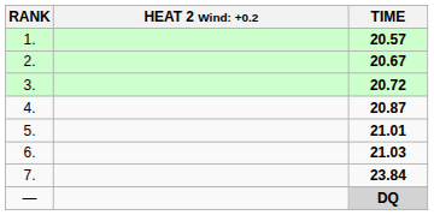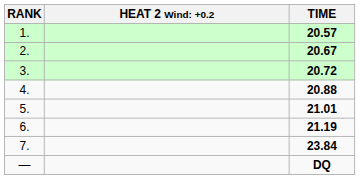4. | TIME: 20.87 -> 20.88
6. | TIME: 21.03 -> 21.19
— | TIME: lightgrey background -> no background
